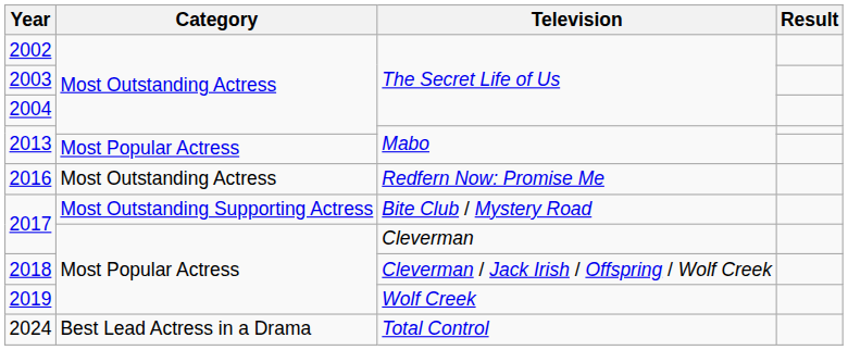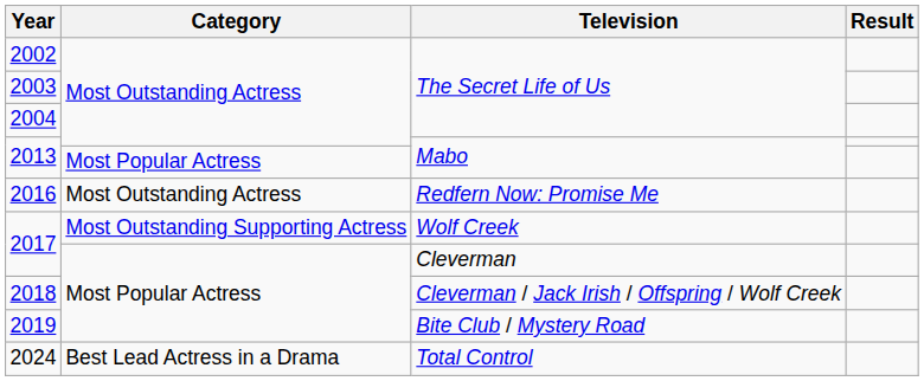2017 / Most Outstanding Supporting Actress | Television: Bite Club / Mystery Road -> Wolf Creek
2019 | Television: Wolf Creek -> Bite Club / Mystery Road
